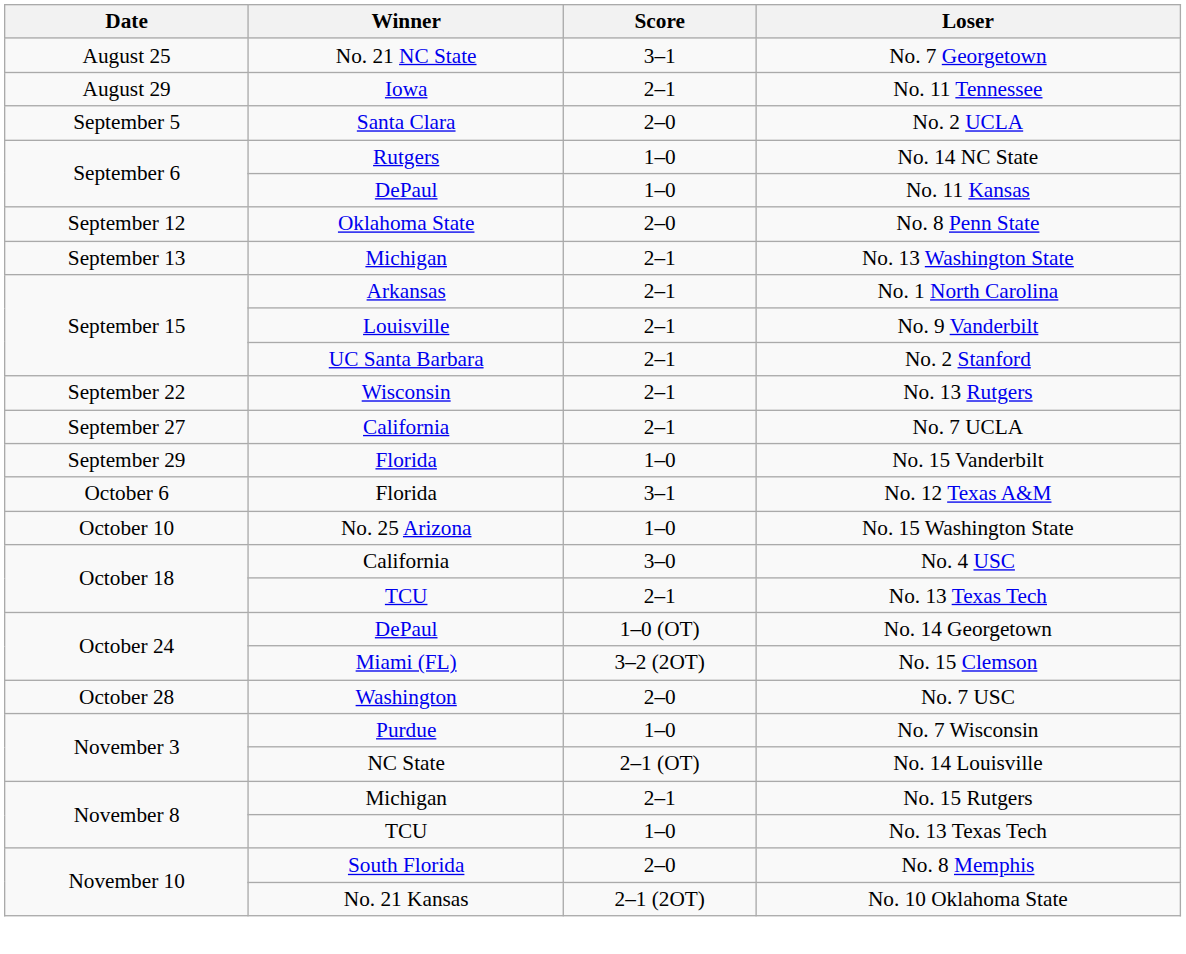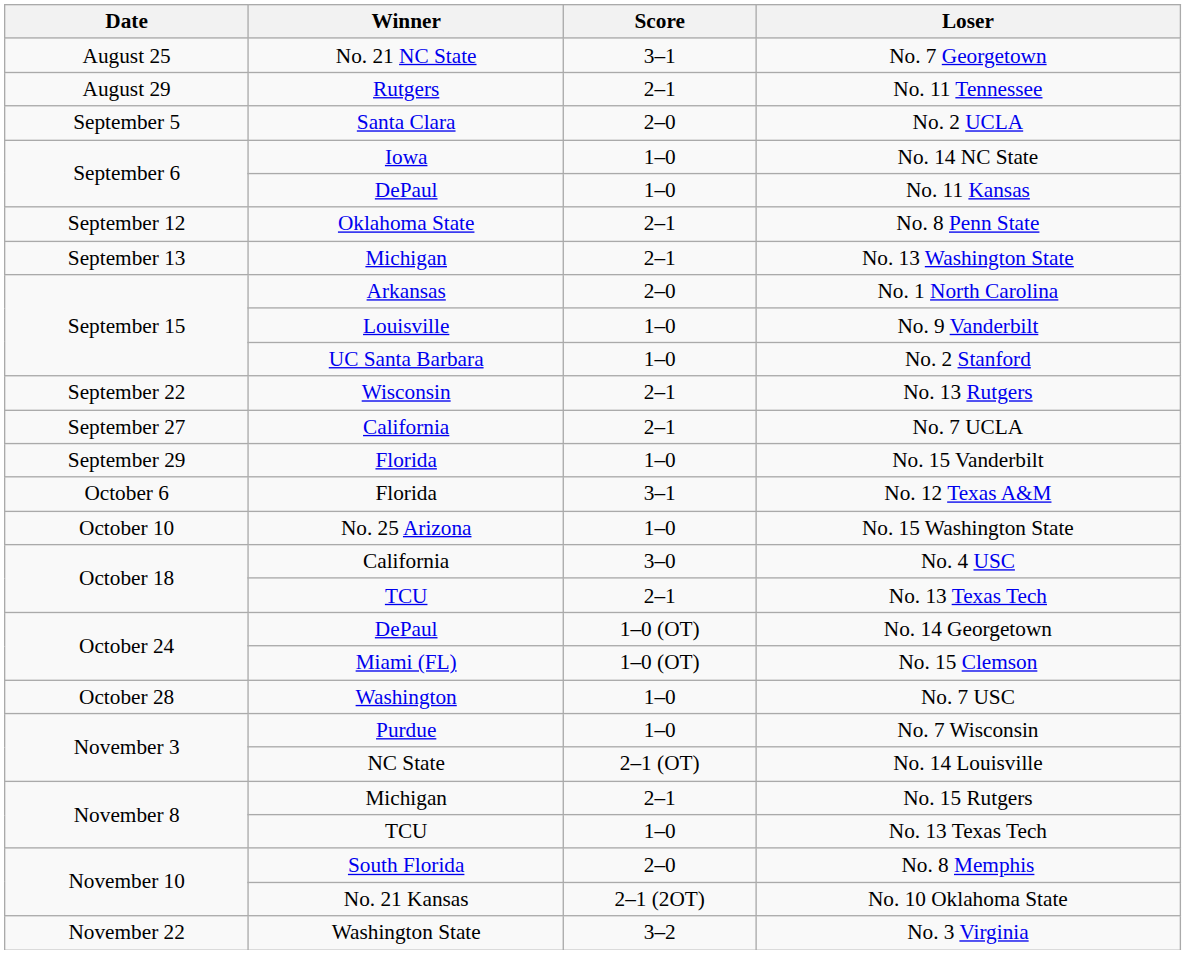No. 11 Tennessee | Winner: Iowa -> Rutgers
No. 14 NC State | Winner: Rutgers -> Iowa
No. 8 Penn State | Score: 2–0 -> 2–1
No. 1 North Carolina | Score: 2–1 -> 2–0
No. 9 Vanderbilt | Score: 2–1 -> 1–0
No. 2 Stanford | Score: 2–1 -> 1–0
No. 15 Clemson | Score: 3–2 (2OT) -> 1–0 (OT)
No. 7 USC | Score: 2–0 -> 1–0
+ row: November 22 | Washington State | 3–2 | No. 3 Virginia
